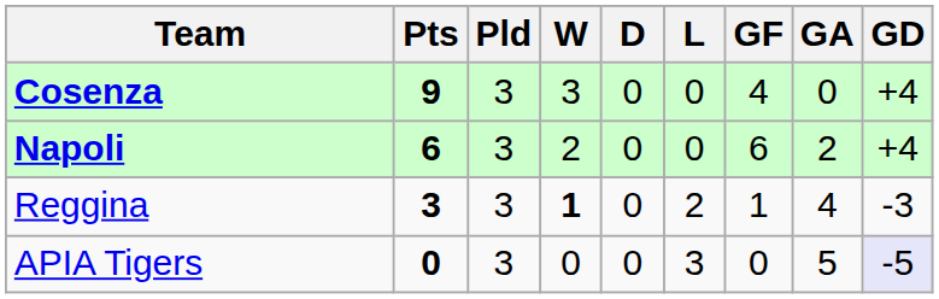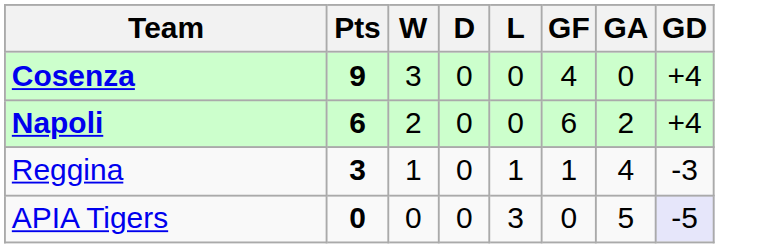- column: Pld | 3 | 3 | 3 | 3
Reggina | W: bold -> normal
Reggina | L: 2 -> 1
